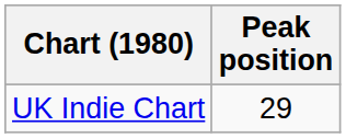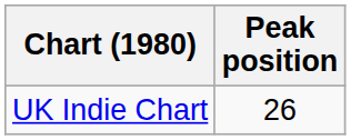UK Indie Chart | Peak position: 29 -> 26
